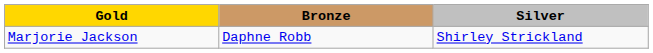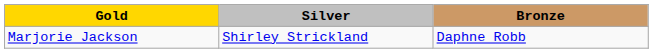columns swapped: Silver <-> Bronze
